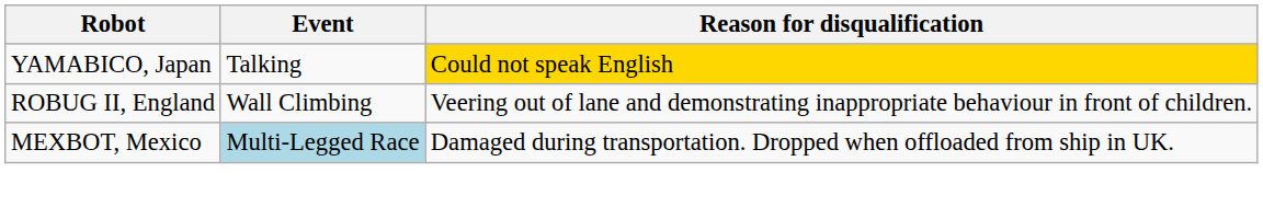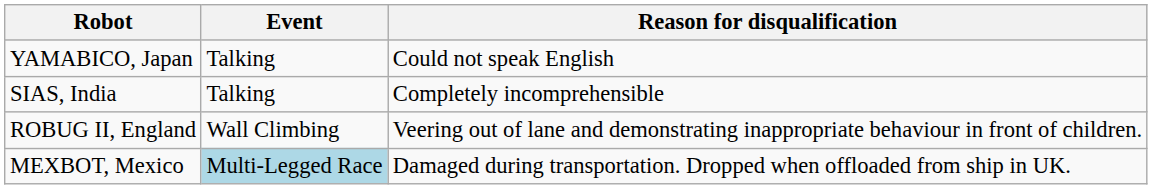YAMABICO, Japan | Reason for disqualification: gold background -> no background
+ row: SIAS, India | Talking | Completely incomprehensible
